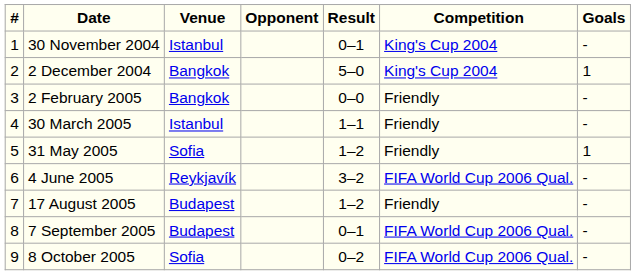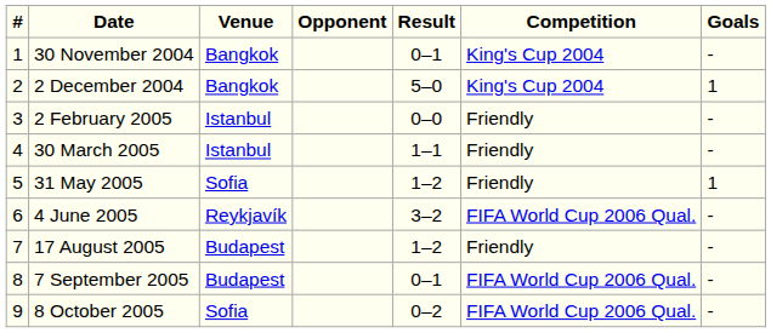30 November 2004 | Venue: Istanbul -> Bangkok
2 February 2005 | Venue: Bangkok -> Istanbul
